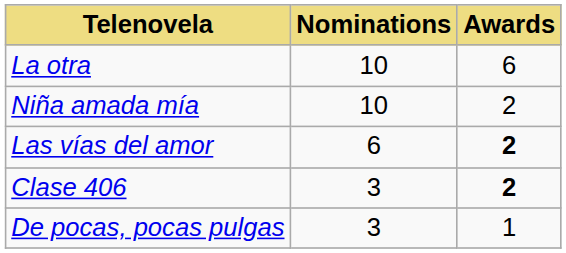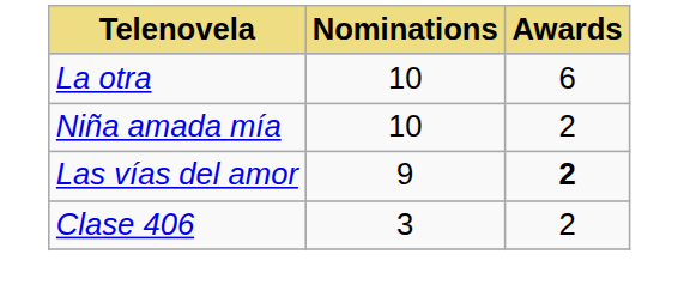Las vías del amor | Nominations: 6 -> 9
Clase 406 | Awards: bold -> normal
- row: De pocas, pocas pulgas | 3 | 1
